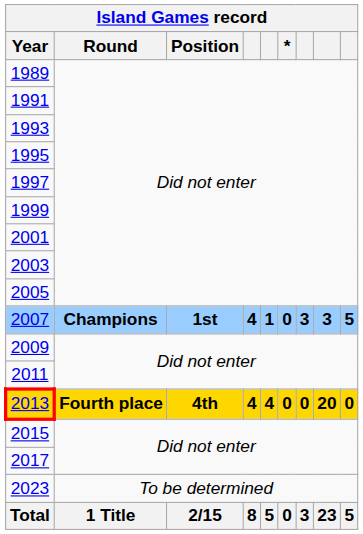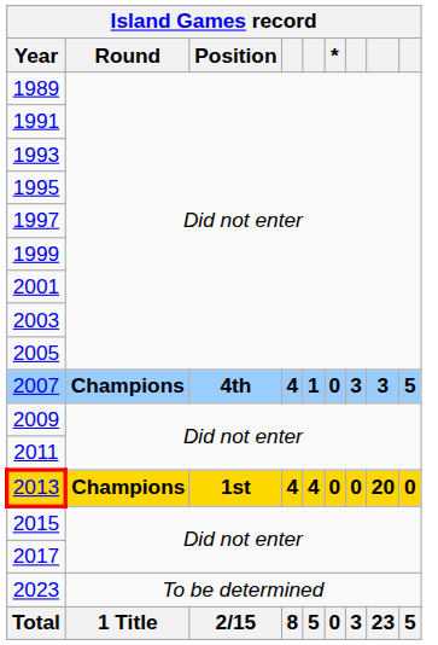2007 | Position: 1st -> 4th
2013 | Round: Fourth place -> Champions
2013 | Position: 4th -> 1st
